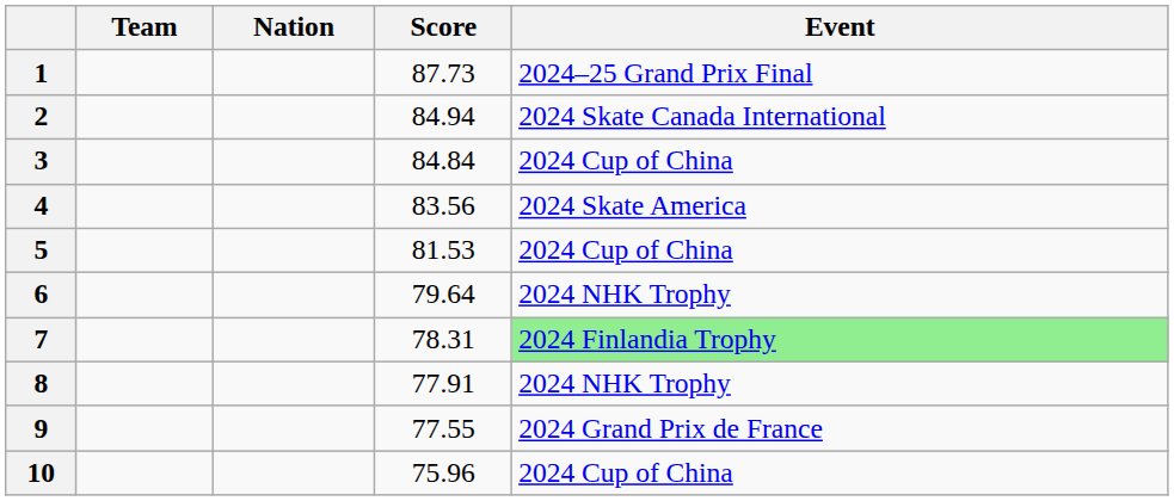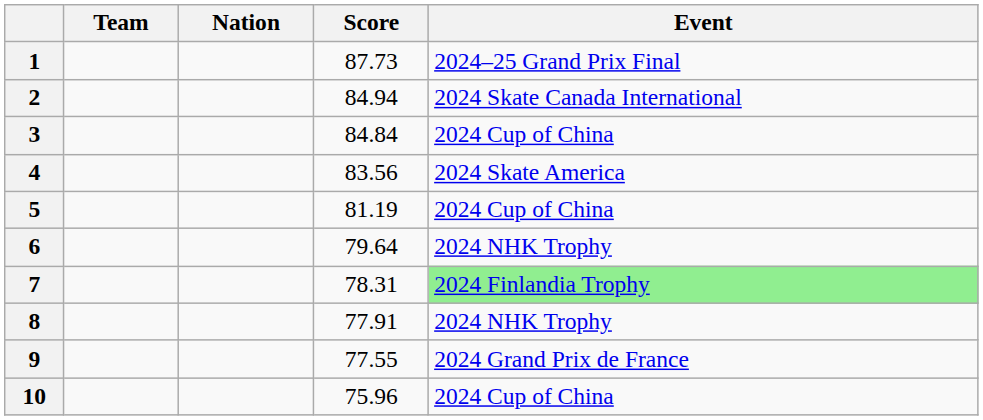5 | Score: 81.53 -> 81.19
